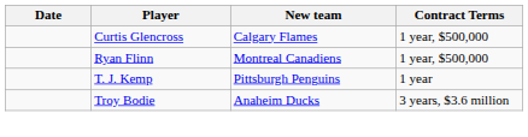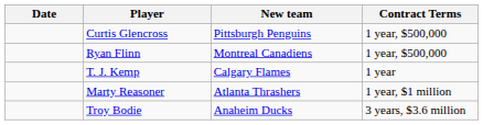Curtis Glencross | New team: Calgary Flames -> Pittsburgh Penguins
T. J. Kemp | New team: Pittsburgh Penguins -> Calgary Flames
+ row: Marty Reasoner | Atlanta Thrashers | 1 year, $1 million
